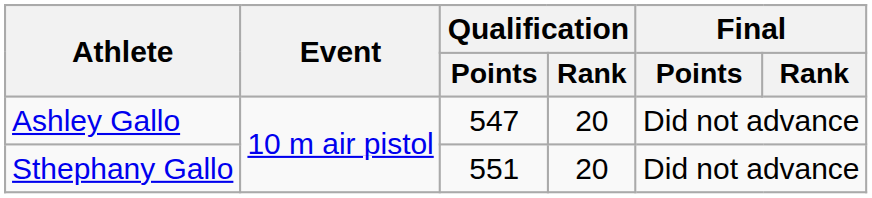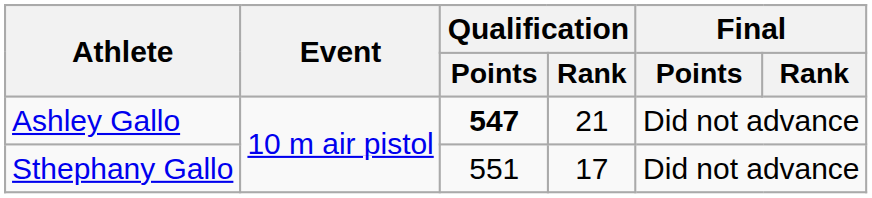Ashley Gallo | Qualification / Points: normal -> bold
Ashley Gallo | Qualification / Rank: 20 -> 21
Sthephany Gallo | Qualification / Rank: 20 -> 17
